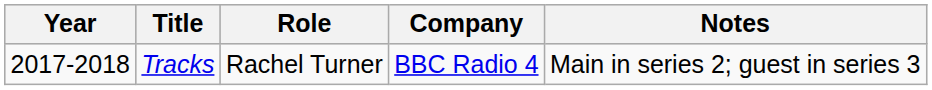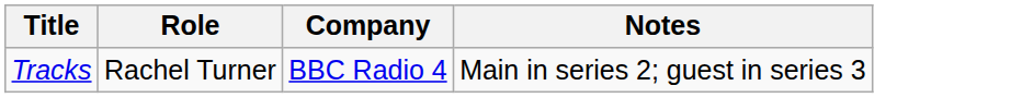- column: Year | 2017-2018
